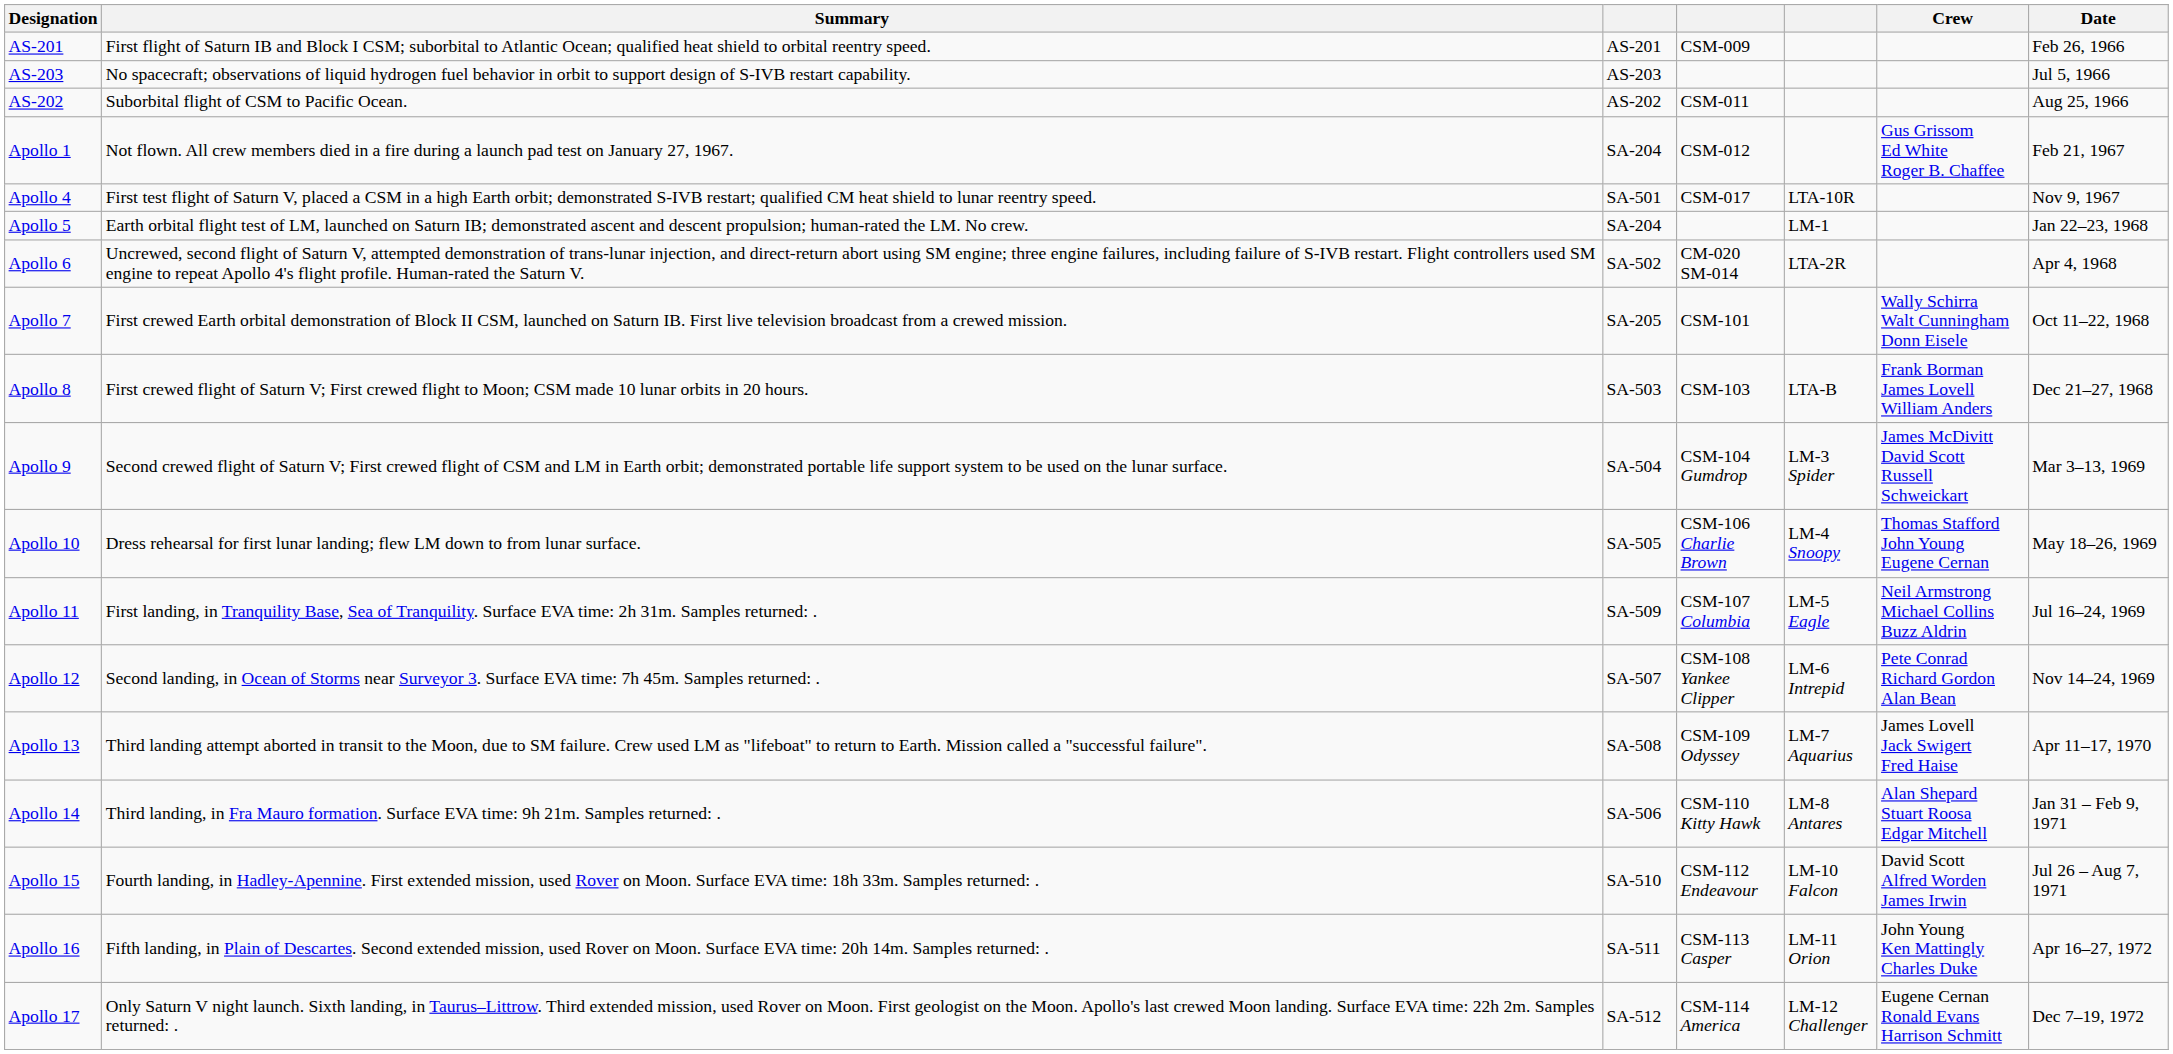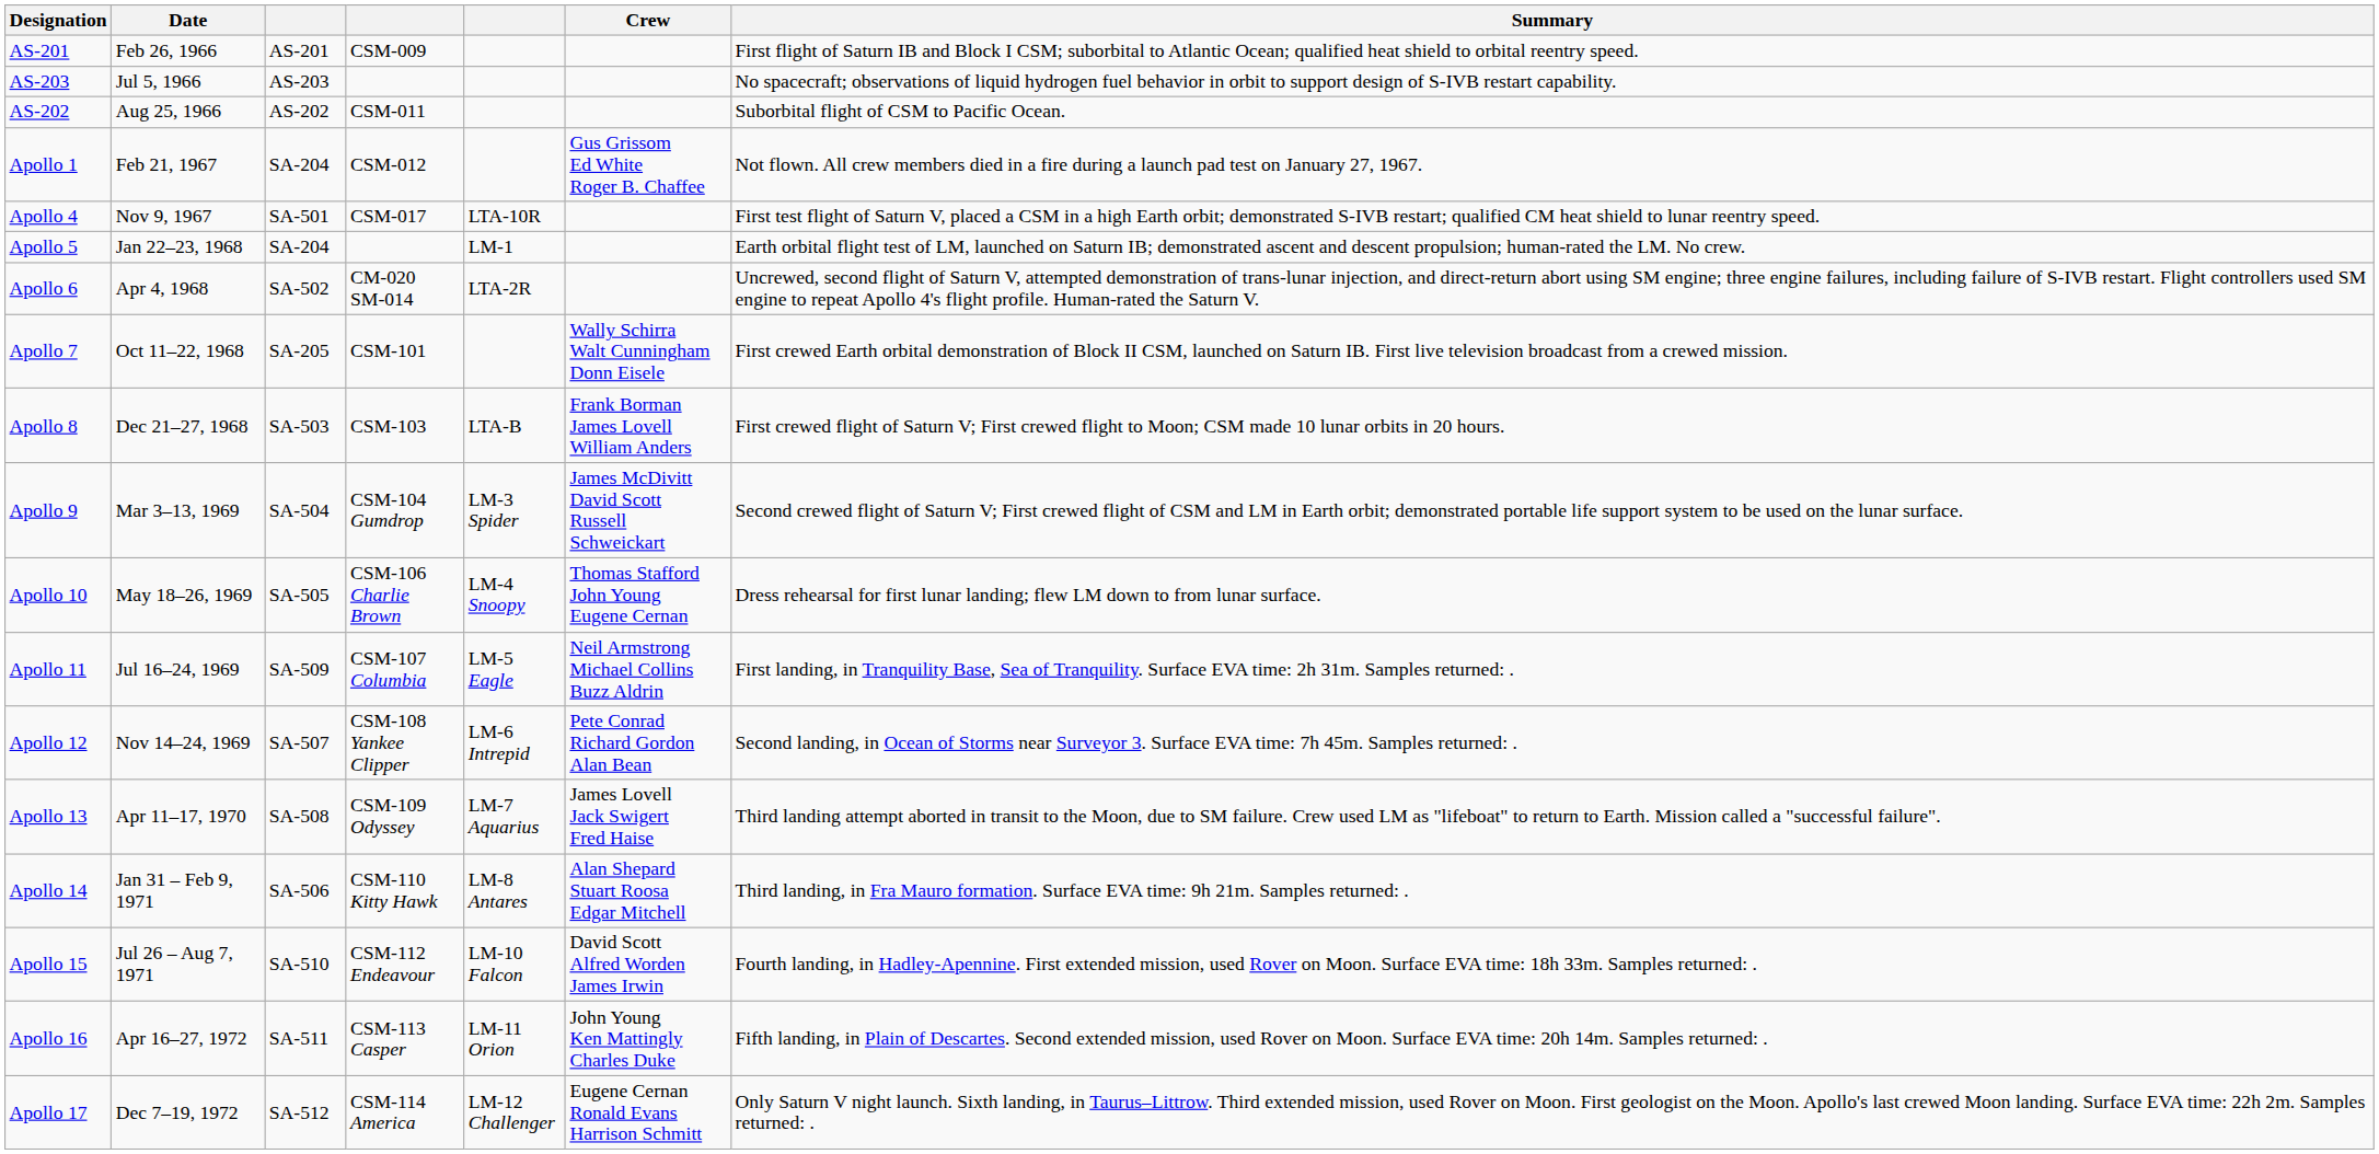columns swapped: Date <-> Summary
